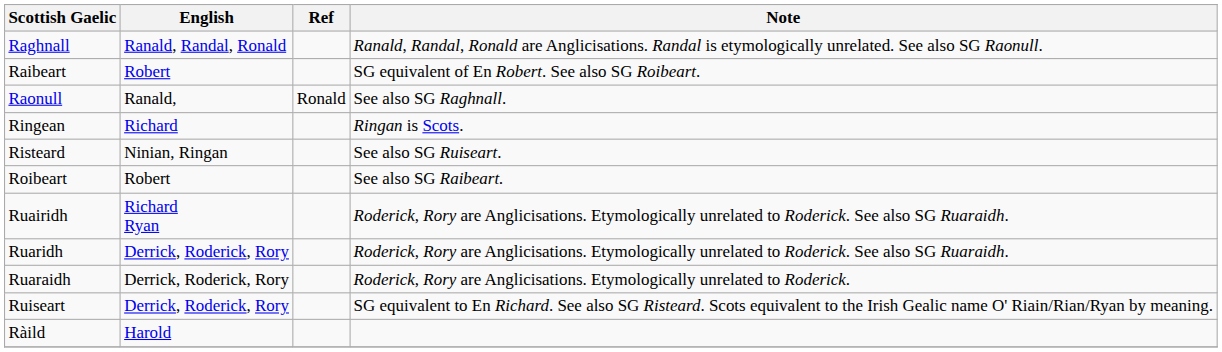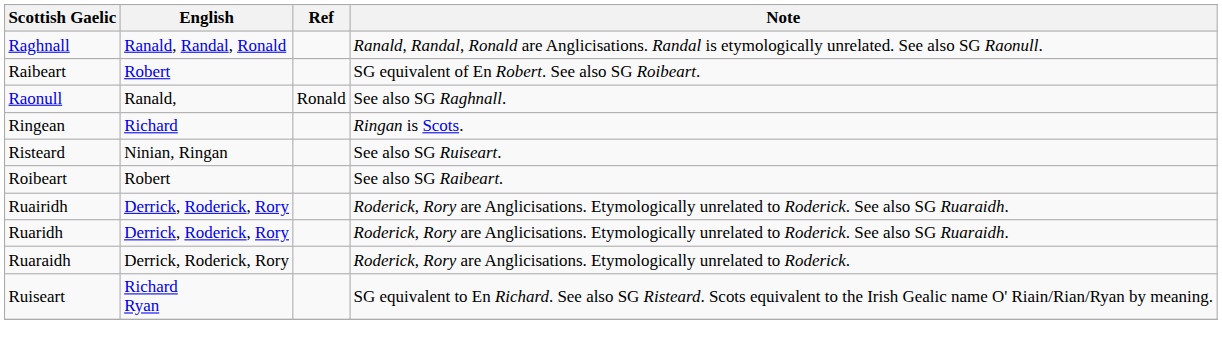Ruairidh | English: Richard Ryan -> Derrick, Roderick, Rory
Ruiseart | English: Derrick, Roderick, Rory -> Richard Ryan
- row: Ràild | Harold
